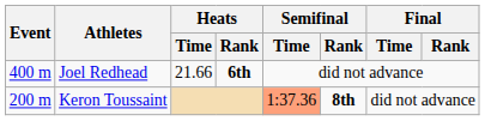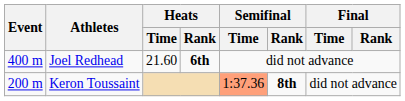Joel Redhead | Heats / Time: 21.66 -> 21.60
